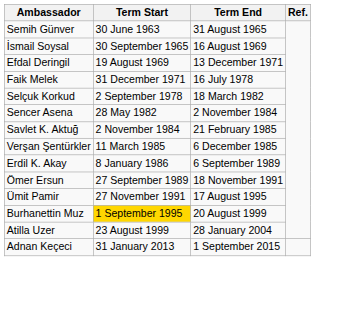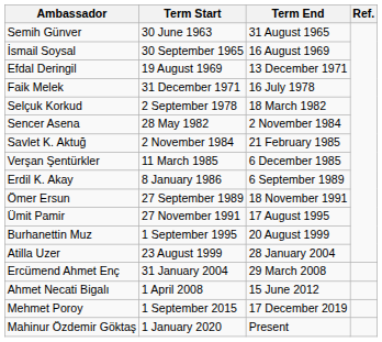Burhanettin Muz | Term Start: gold background -> no background
+ row: Ercümend Ahmet Enç | 31 January 2004 | 29 March 2008
+ row: Ahmet Necati Bigalı | 1 April 2008 | 15 June 2012
- row: Adnan Keçeci | 31 January 2013 | 1 September 2015
+ row: Mehmet Poroy | 1 September 2015 | 17 December 2019
+ row: Mahinur Özdemir Göktaş | 1 January 2020 | Present
